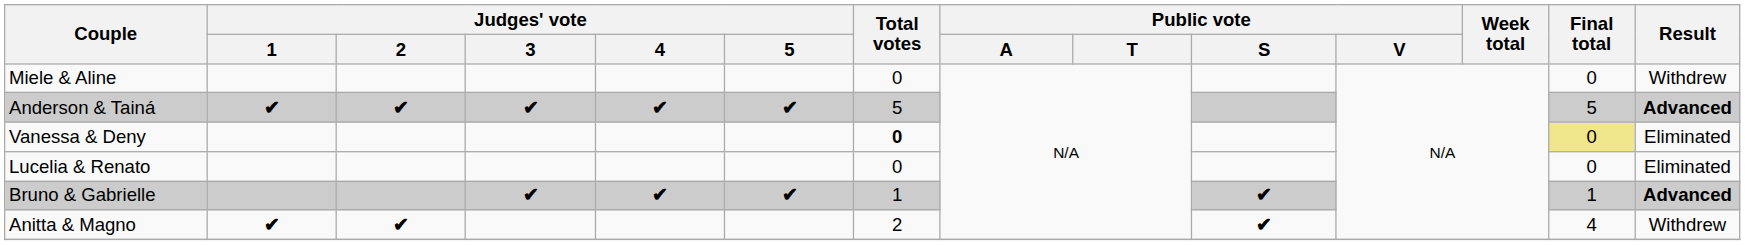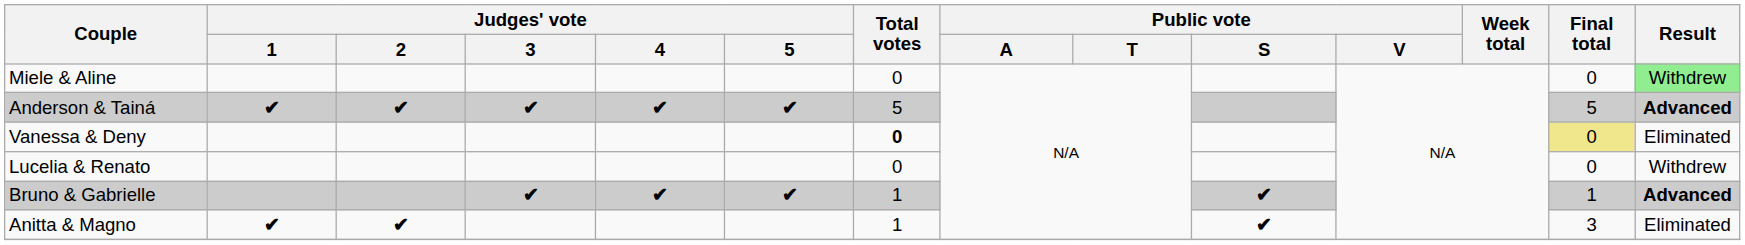Miele & Aline | Result: no background -> lightgreen background
Lucelia & Renato | Result: Eliminated -> Withdrew
Anitta & Magno | Total votes: 2 -> 1
Anitta & Magno | Final total: 4 -> 3
Anitta & Magno | Result: Withdrew -> Eliminated
